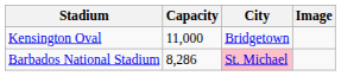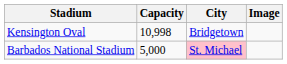Kensington Oval | Capacity: 11,000 -> 10,998
Barbados National Stadium | Capacity: 8,286 -> 5,000
